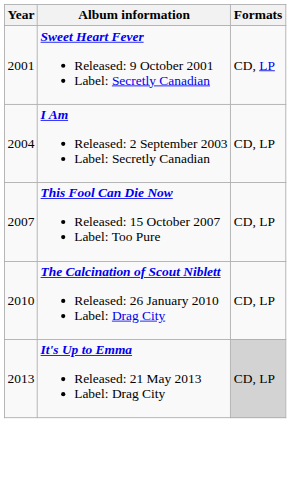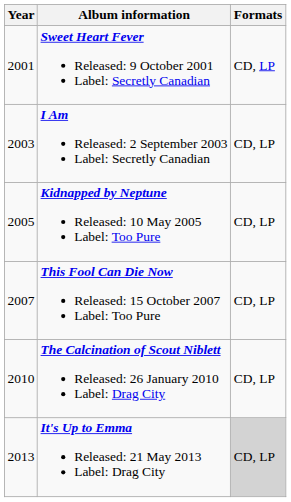I Am Released: 2 September 2003 Label: Secretly Canadian | Year: 2004 -> 2003
+ row: 2005 | Kidnapped by Neptune Released: 10 May 2005 Label: Too Pure | CD, LP
